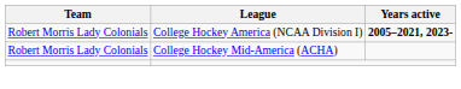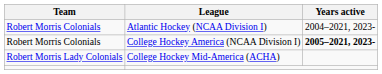+ row: Robert Morris Colonials | Atlantic Hockey (NCAA Division I) | 2004–2021, 2023-
College Hockey America (NCAA Division I) | Team: Robert Morris Lady Colonials -> Robert Morris Colonials
